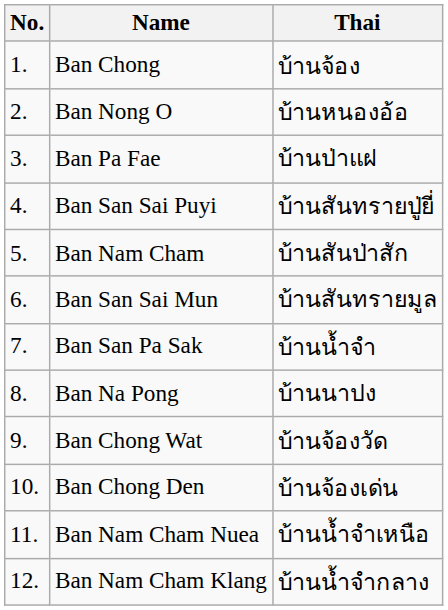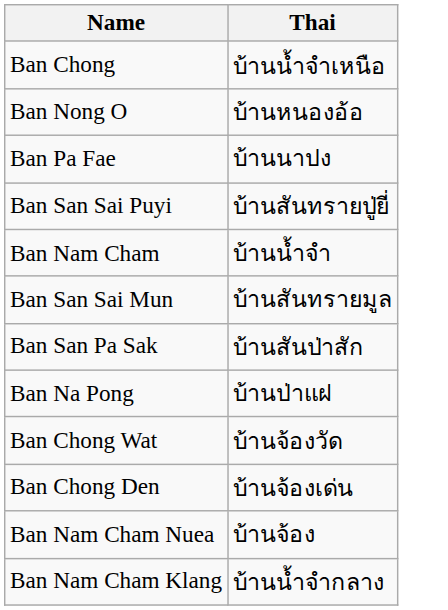- column: No. | 1. | 2. | 3. | 4. | 5. | 6. | 7. | 8. | 9. | 10. | 11. | 12.
Ban Chong | Thai: บ้านจ้อง -> บ้านน้ำจำเหนือ
Ban Pa Fae | Thai: บ้านป่าแฝ -> บ้านนาปง
Ban Nam Cham | Thai: บ้านสันป่าสัก -> บ้านน้ำจำ
Ban San Pa Sak | Thai: บ้านน้ำจำ -> บ้านสันป่าสัก
Ban Na Pong | Thai: บ้านนาปง -> บ้านป่าแฝ
Ban Nam Cham Nuea | Thai: บ้านน้ำจำเหนือ -> บ้านจ้อง
